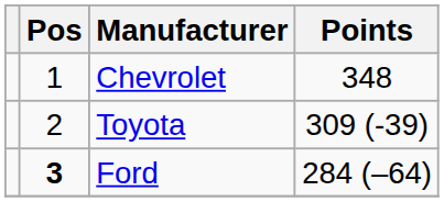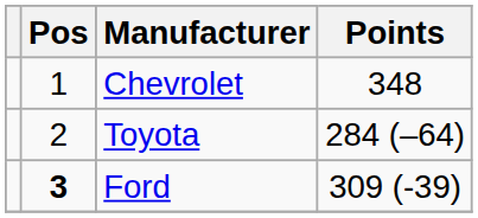Toyota | Points: 309 (-39) -> 284 (–64)
Ford | Points: 284 (–64) -> 309 (-39)
